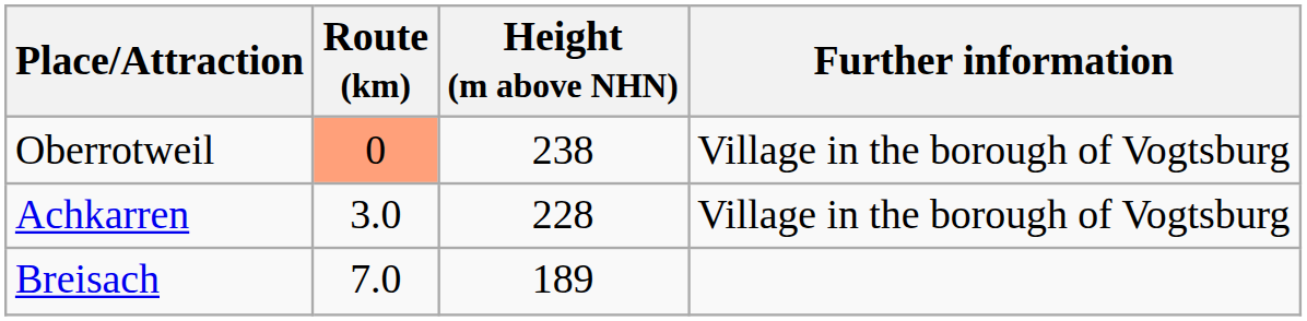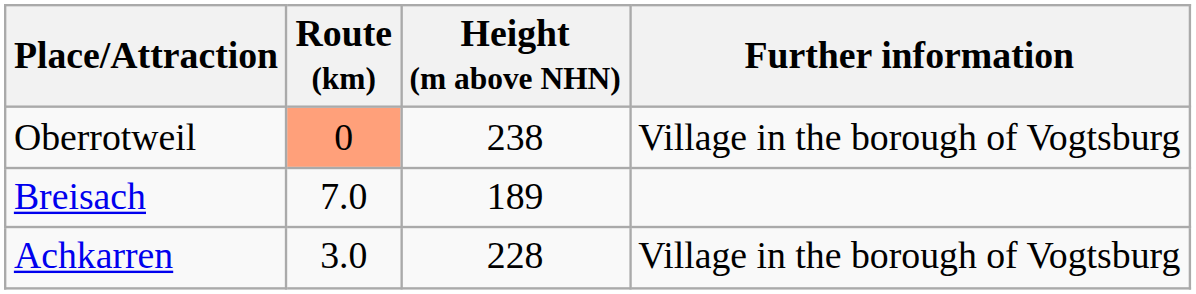rows swapped: Achkarren <-> Breisach
